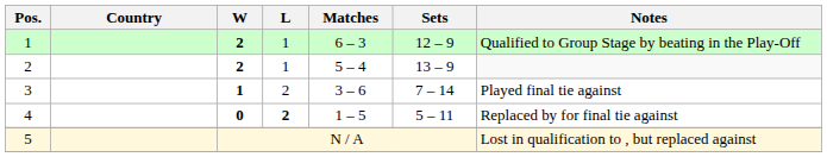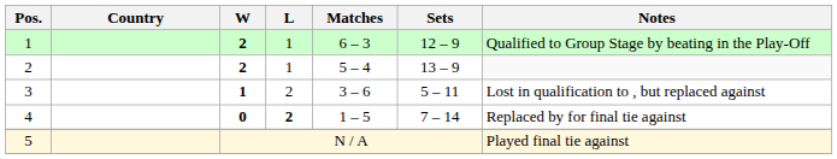3 | Sets: 7 – 14 -> 5 – 11
3 | Notes: Played final tie against -> Lost in qualification to , but replaced against
4 | Sets: 5 – 11 -> 7 – 14
5 | Notes: Lost in qualification to , but replaced against -> Played final tie against
